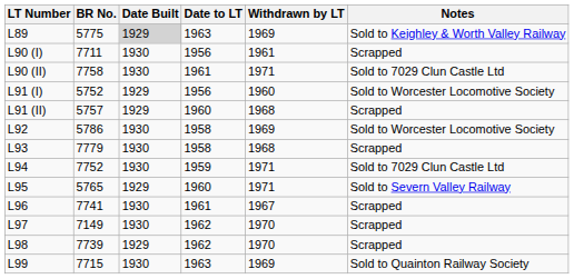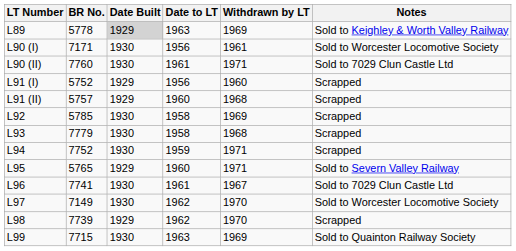L89 | BR No.: 5775 -> 5778
L90 (I) | BR No.: 7711 -> 7171
L90 (I) | Notes: Scrapped -> Sold to Worcester Locomotive Society
L90 (II) | BR No.: 7758 -> 7760
L91 (I) | Notes: Sold to Worcester Locomotive Society -> Scrapped
L92 | BR No.: 5786 -> 5785
L92 | Notes: Sold to Worcester Locomotive Society -> Scrapped
L94 | Notes: Sold to 7029 Clun Castle Ltd -> Scrapped
L96 | Notes: Scrapped -> Sold to 7029 Clun Castle Ltd
L97 | Notes: Scrapped -> Sold to Worcester Locomotive Society
